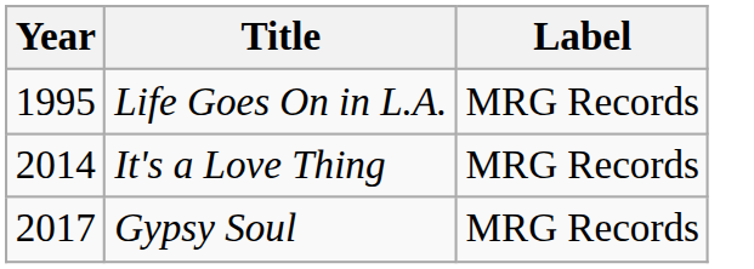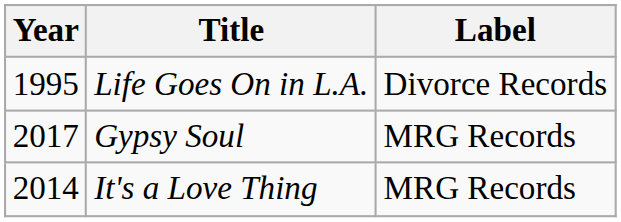Life Goes On in L.A. | Label: MRG Records -> Divorce Records
rows swapped: It's a Love Thing <-> Gypsy Soul
